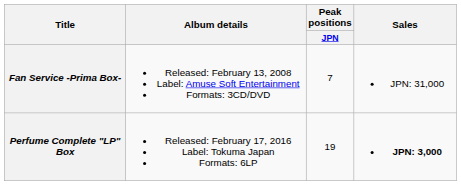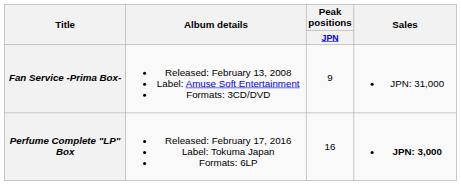Fan Service -Prima Box- | Peak positions / JPN: 7 -> 9
Perfume Complete "LP" Box | Peak positions / JPN: 19 -> 16
